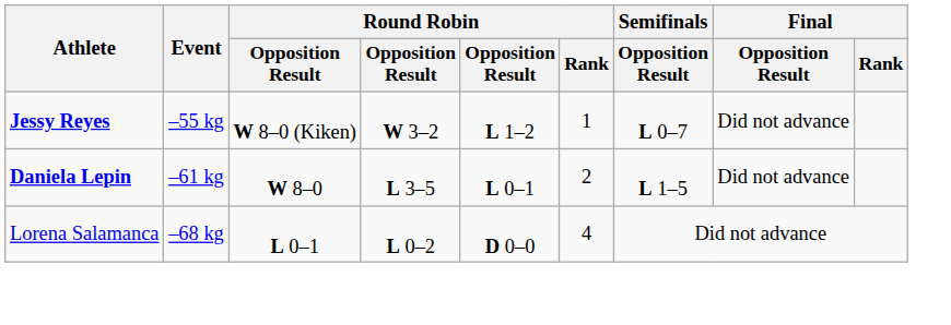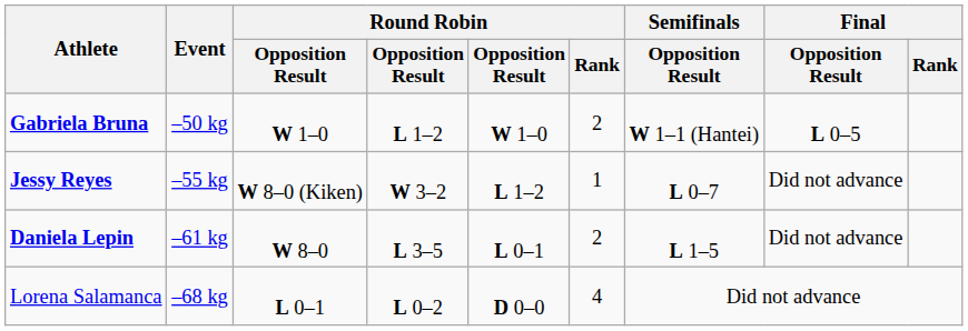+ row: Gabriela Bruna | –50 kg | W 1–0 | L 1–2 | W 1–0 | 2 | W 1–1 (Hantei) | L 0–5
